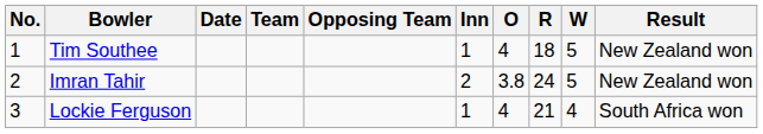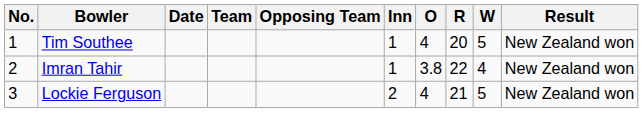Tim Southee | R: 18 -> 20
Imran Tahir | Inn: 2 -> 1
Imran Tahir | R: 24 -> 22
Imran Tahir | W: 5 -> 4
Lockie Ferguson | Inn: 1 -> 2
Lockie Ferguson | W: 4 -> 5
Lockie Ferguson | Result: South Africa won -> New Zealand won
